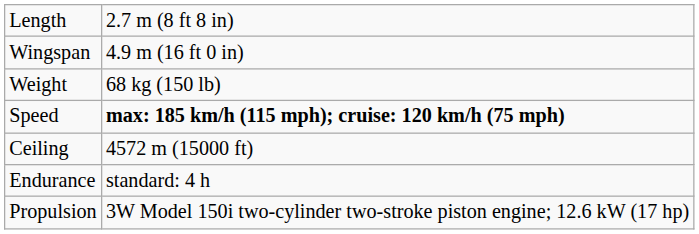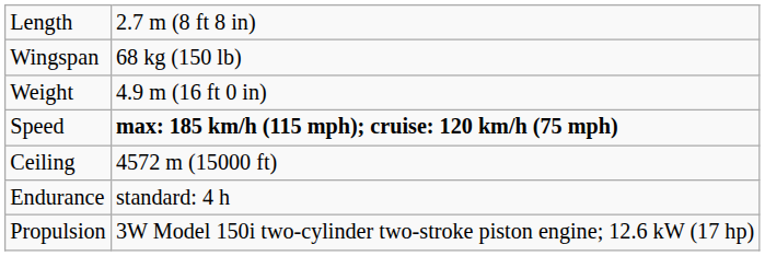Wingspan | column 2: 4.9 m (16 ft 0 in) -> 68 kg (150 lb)
Weight | column 2: 68 kg (150 lb) -> 4.9 m (16 ft 0 in)
